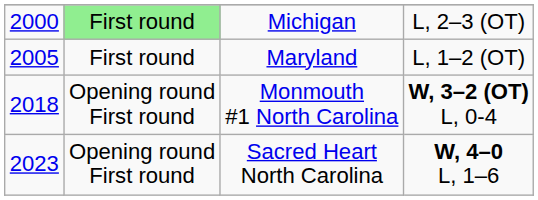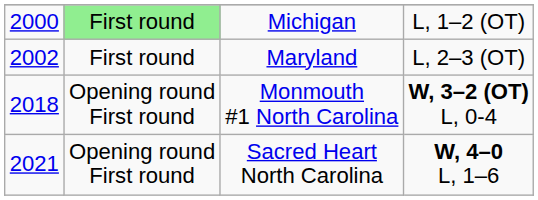Michigan | column 4: L, 2–3 (OT) -> L, 1–2 (OT)
Maryland | column 1: 2005 -> 2002
Maryland | column 4: L, 1–2 (OT) -> L, 2–3 (OT)
Sacred Heart North Carolina | column 1: 2023 -> 2021
